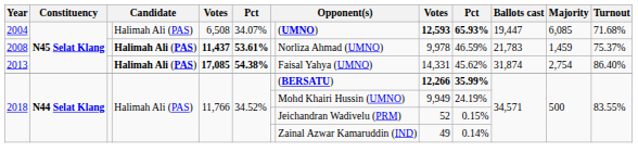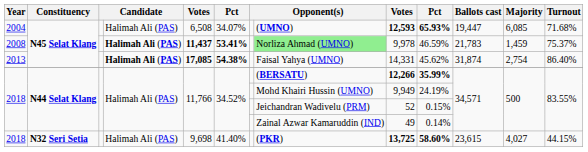2008 | column 6: 53.61% -> 53.41%
2008 | column 8: no background -> lightgreen background
+ row: 2018 | N32 Seri Setia | Halimah Ali (PAS) | 9,698 | 41.40% | (PKR) | 13,725 | 58.60% | 23,615 | 4,027 | 44.15%
